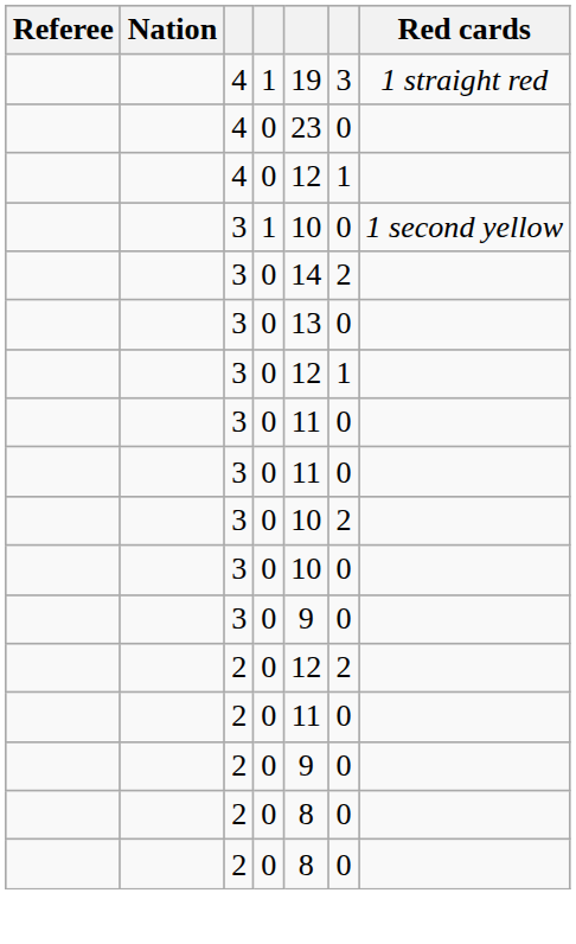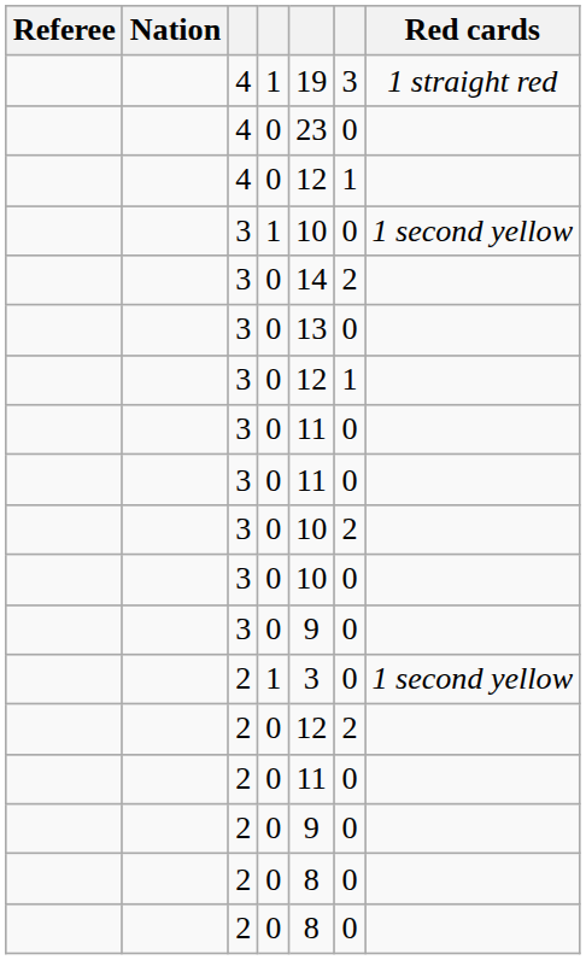+ row: 2 | 1 | 3 | 0 | 1 second yellow
